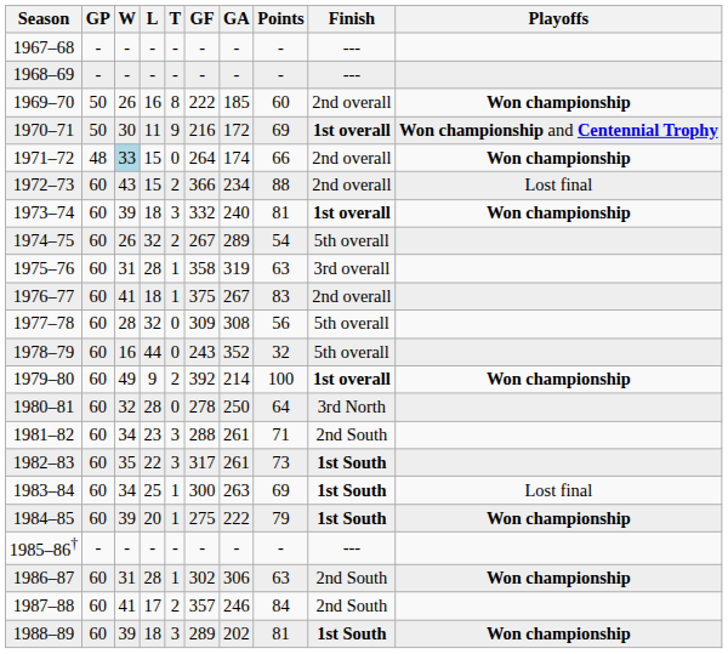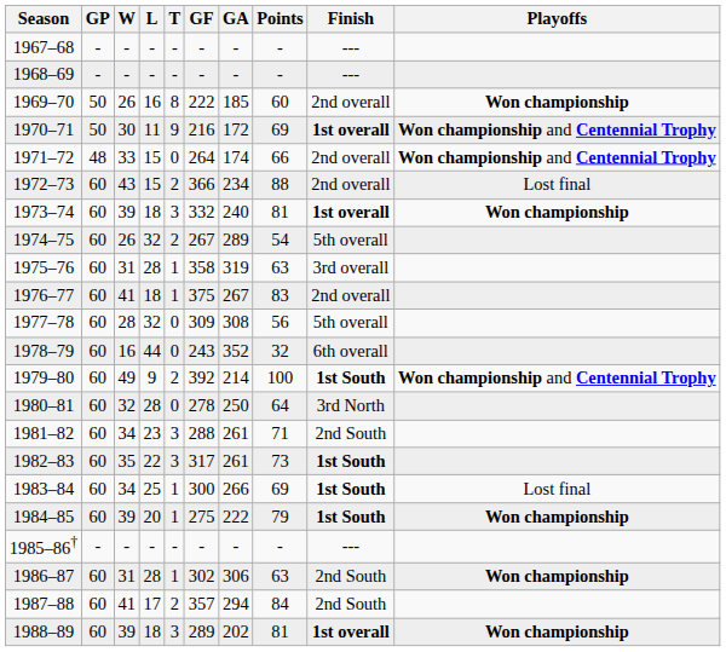1971–72 | W: lightblue background -> no background
1971–72 | Playoffs: Won championship -> Won championship and Centennial Trophy
1978–79 | Finish: 5th overall -> 6th overall
1979–80 | Finish: 1st overall -> 1st South
1979–80 | Playoffs: Won championship -> Won championship and Centennial Trophy
1983–84 | GA: 263 -> 266
1987–88 | GA: 246 -> 294
1988–89 | Finish: 1st South -> 1st overall
